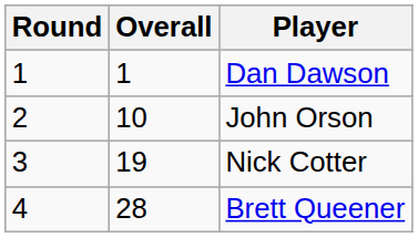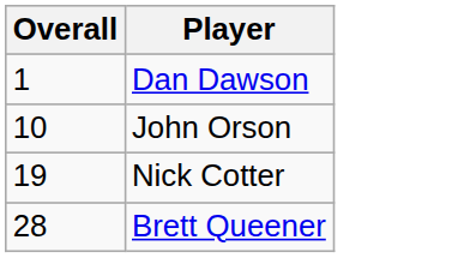- column: Round | 1 | 2 | 3 | 4
